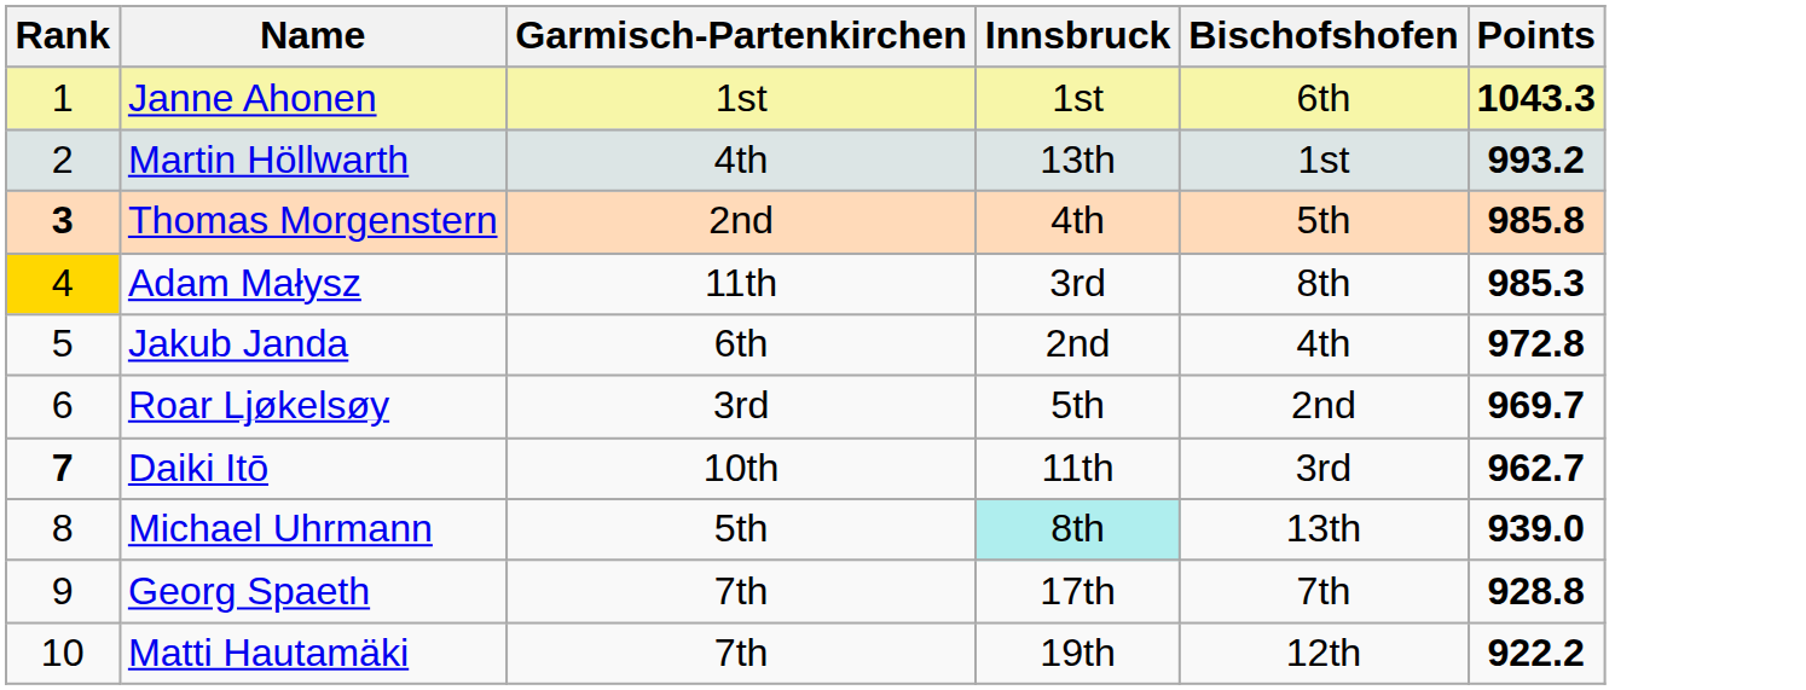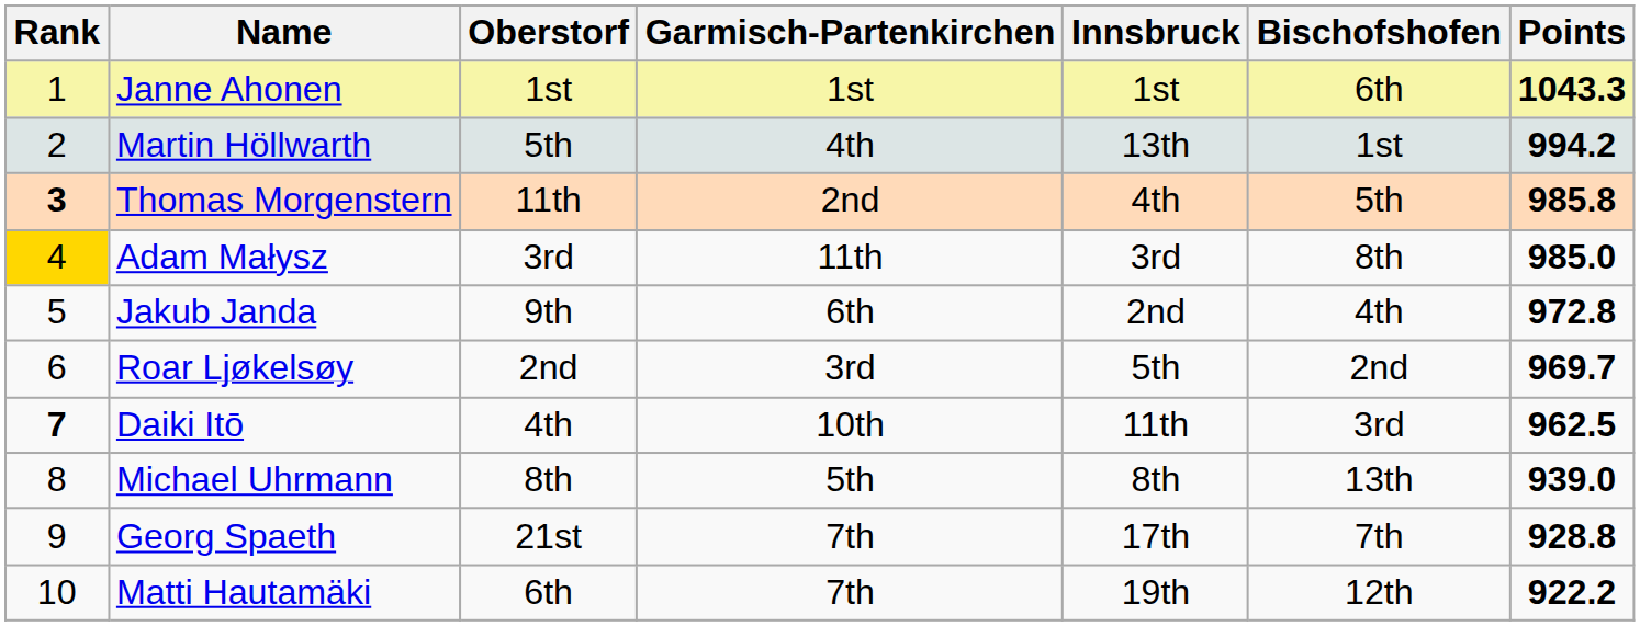+ column: Oberstorf | 1st | 5th | 11th | 3rd | 9th | 2nd | 4th | 8th | 21st | 6th
Martin Höllwarth | Points: 993.2 -> 994.2
Adam Małysz | Points: 985.3 -> 985.0
Daiki Itō | Points: 962.7 -> 962.5
Michael Uhrmann | Innsbruck: paleturquoise background -> no background
